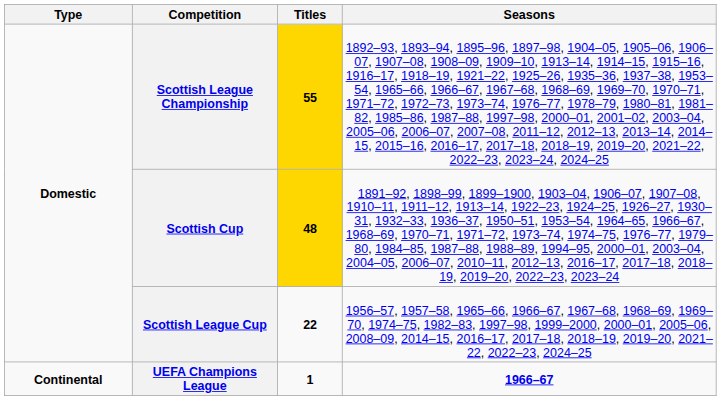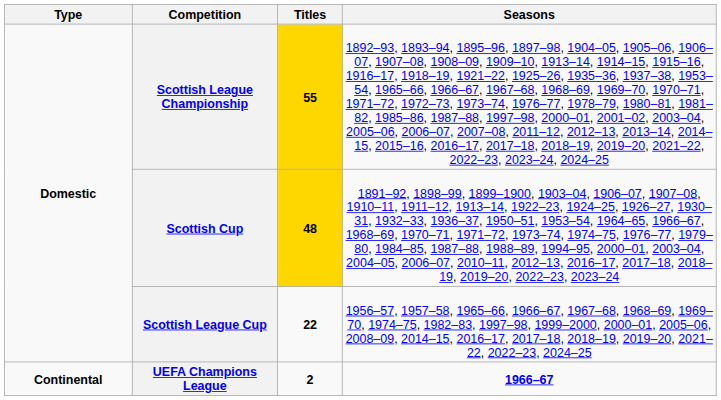UEFA Champions League | Titles: 1 -> 2
